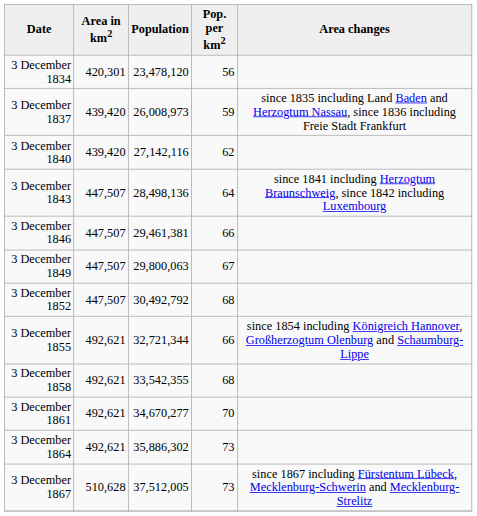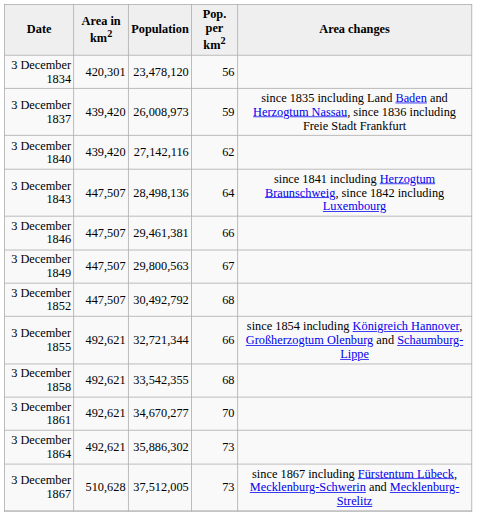3 December 1849 | Population: 29,800,063 -> 29,800,563
